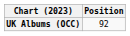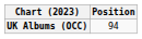UK Albums (OCC) | Position: 92 -> 94
